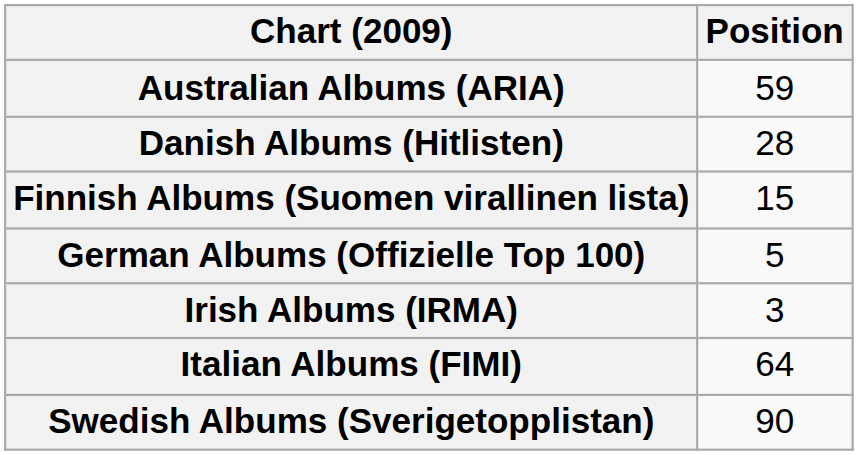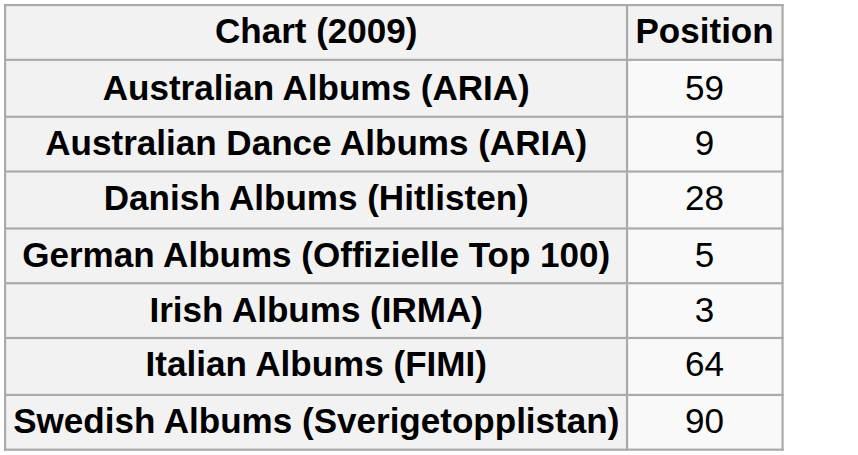+ row: Australian Dance Albums (ARIA) | 9
- row: Finnish Albums (Suomen virallinen lista) | 15
